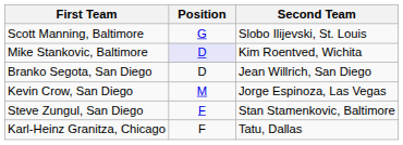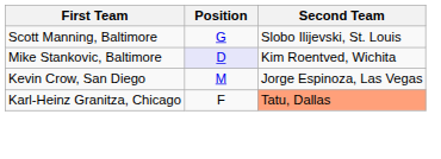- row: Branko Segota, San Diego | D | Jean Willrich, San Diego
- row: Steve Zungul, San Diego | F | Stan Stamenkovic, Baltimore
Karl-Heinz Granitza, Chicago | Second Team: no background -> lightsalmon background
